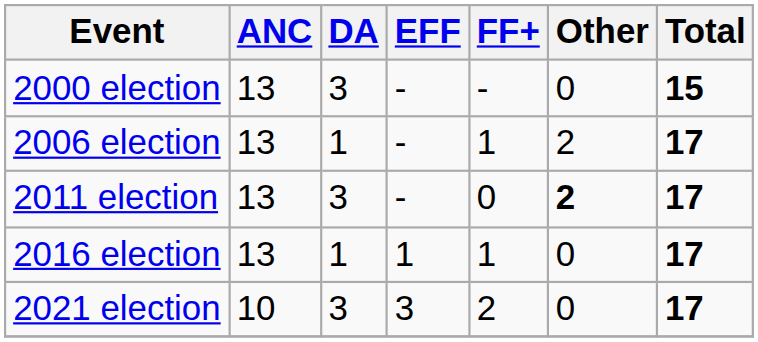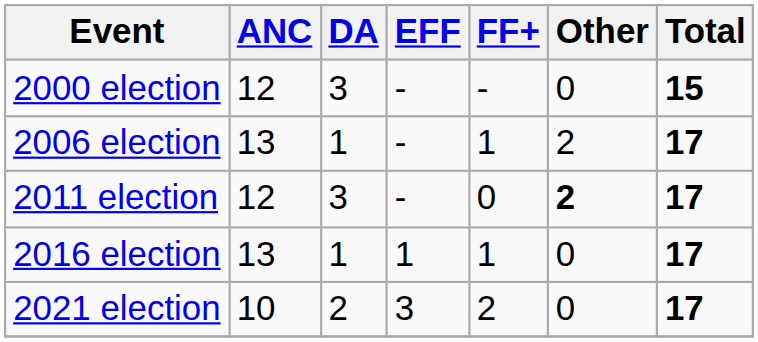2000 election | ANC: 13 -> 12
2011 election | ANC: 13 -> 12
2021 election | DA: 3 -> 2
